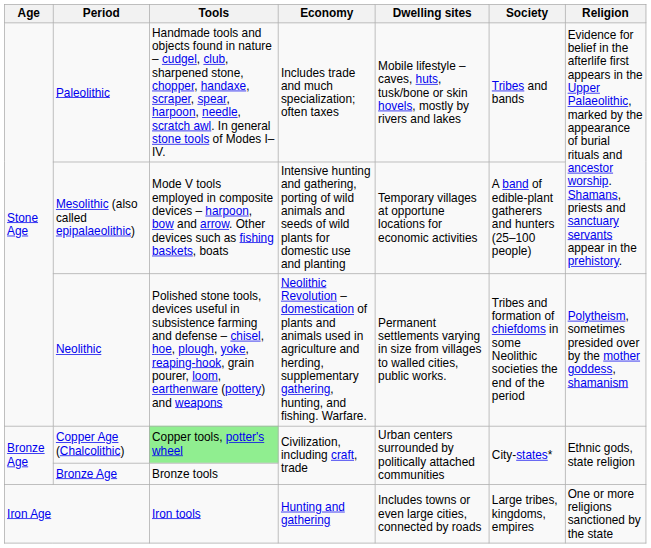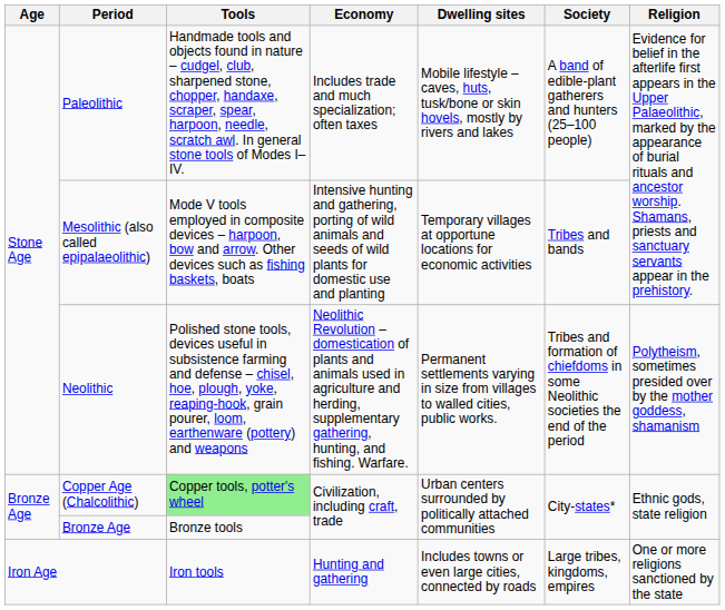Paleolithic | Society: Tribes and bands -> A band of edible-plant gatherers and hunters (25–100 people)
Mesolithic (also called epipalaeolithic) | Society: A band of edible-plant gatherers and hunters (25–100 people) -> Tribes and bands
